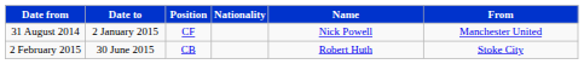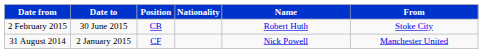rows swapped: 31 August 2014 <-> 2 February 2015
